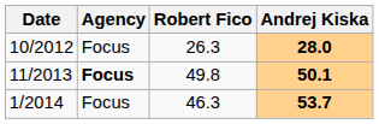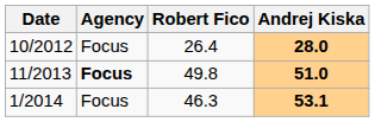10/2012 | Robert Fico: 26.3 -> 26.4
11/2013 | Andrej Kiska: 50.1 -> 51.0
1/2014 | Andrej Kiska: 53.7 -> 53.1
